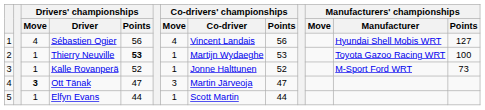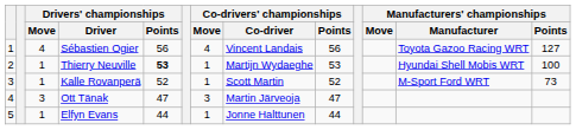Sébastien Ogier | Manufacturers' championships / Manufacturer: Hyundai Shell Mobis WRT -> Toyota Gazoo Racing WRT
Thierry Neuville | Manufacturers' championships / Manufacturer: Toyota Gazoo Racing WRT -> Hyundai Shell Mobis WRT
Kalle Rovanperä | Co-drivers' championships / Co-driver: Jonne Halttunen -> Scott Martin
Ott Tänak | Drivers' championships / Move: bold -> normal
Elfyn Evans | Co-drivers' championships / Co-driver: Scott Martin -> Jonne Halttunen
